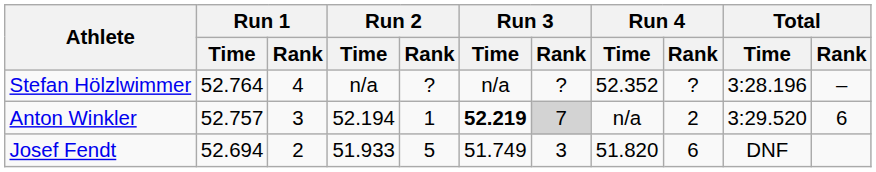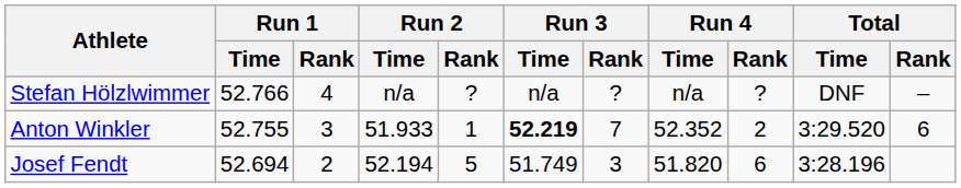Stefan Hölzlwimmer | Run 1 / Time: 52.764 -> 52.766
Stefan Hölzlwimmer | Run 4 / Time: 52.352 -> n/a
Stefan Hölzlwimmer | Total / Time: 3:28.196 -> DNF
Anton Winkler | Run 1 / Time: 52.757 -> 52.755
Anton Winkler | Run 2 / Time: 52.194 -> 51.933
Anton Winkler | Run 3 / Rank: lightgrey background -> no background
Anton Winkler | Run 4 / Time: n/a -> 52.352
Josef Fendt | Run 2 / Time: 51.933 -> 52.194
Josef Fendt | Total / Time: DNF -> 3:28.196
